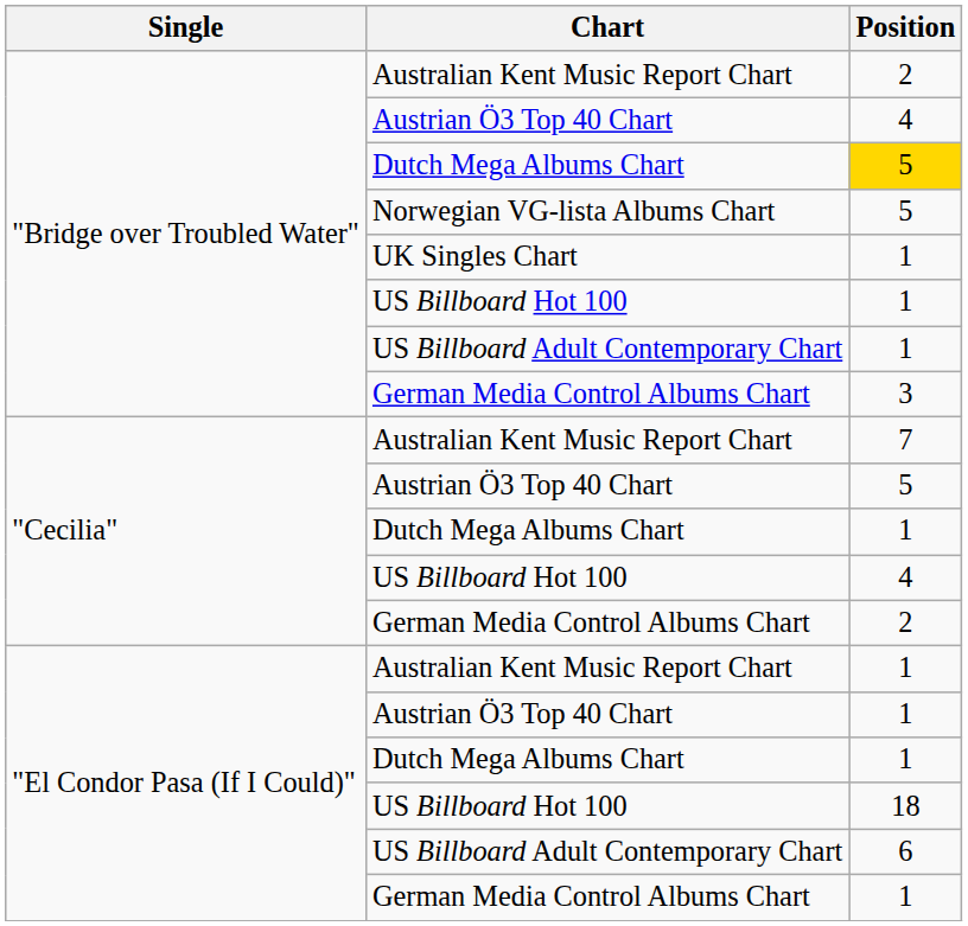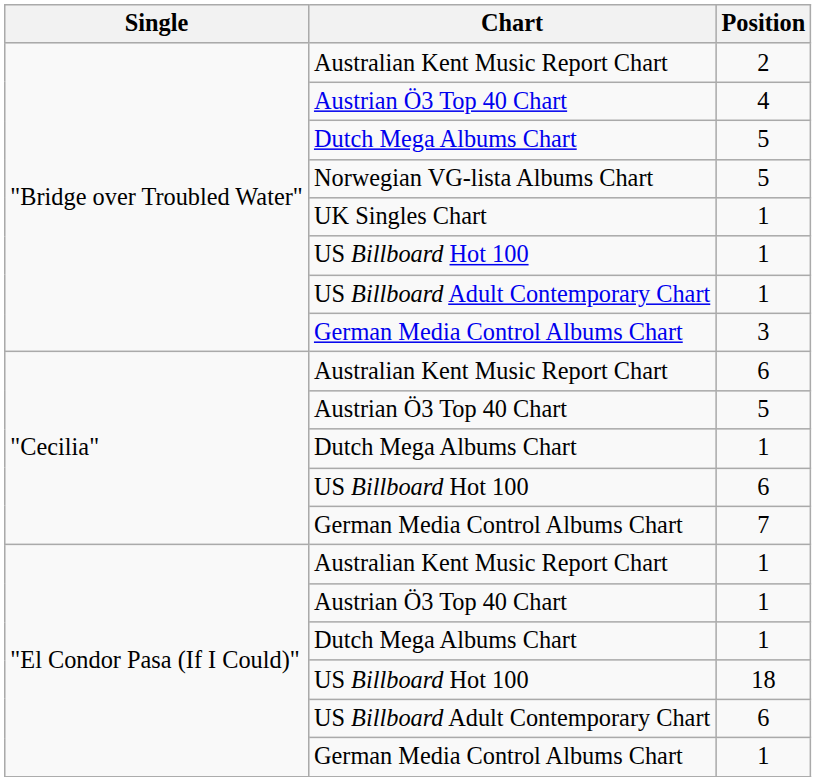"Bridge over Troubled Water" / Dutch Mega Albums Chart | Position: gold background -> no background
"Cecilia" / Australian Kent Music Report Chart | Position: 7 -> 6
"Cecilia" / US Billboard Hot 100 | Position: 4 -> 6
"Cecilia" / German Media Control Albums Chart | Position: 2 -> 7
